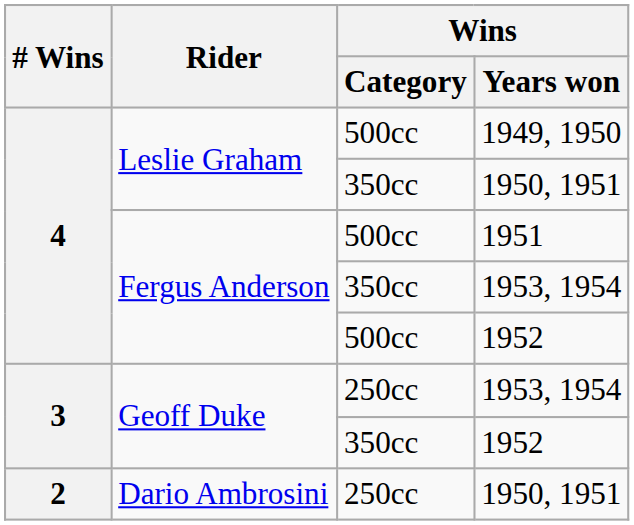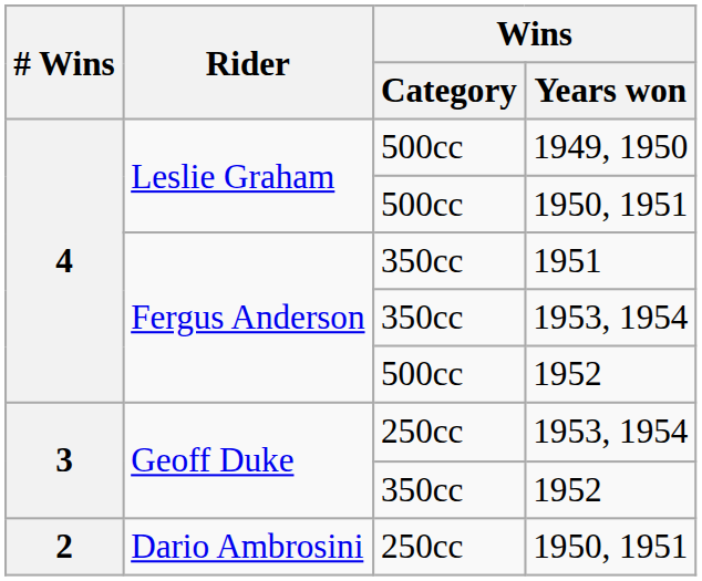Leslie Graham / 1950, 1951 | Wins / Category: 350cc -> 500cc
1951 | Wins / Category: 500cc -> 350cc
